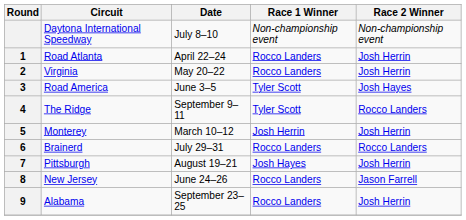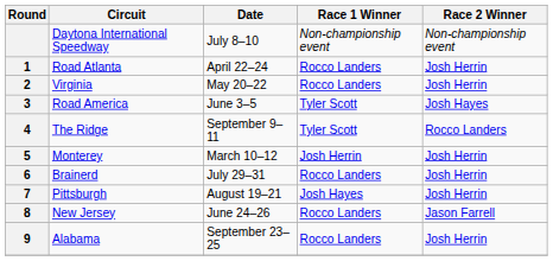Brainerd | Race 2 Winner: Rocco Landers -> Josh Herrin
